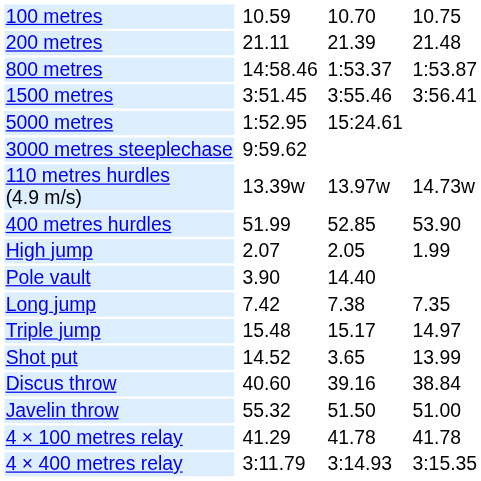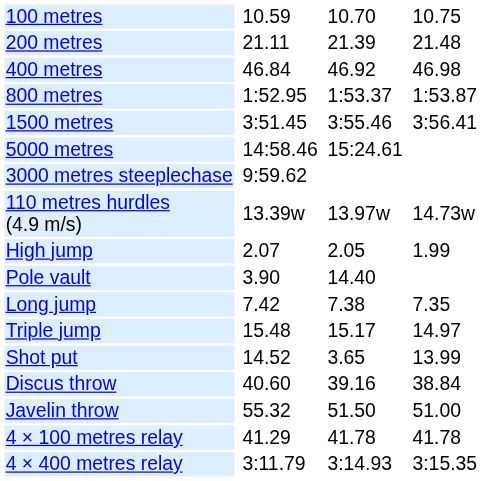+ row: 400 metres | 46.84 | 46.92 | 46.98
800 metres | column 3: 14:58.46 -> 1:52.95
5000 metres | column 3: 1:52.95 -> 14:58.46
- row: 400 metres hurdles | 51.99 | 52.85 | 53.90
